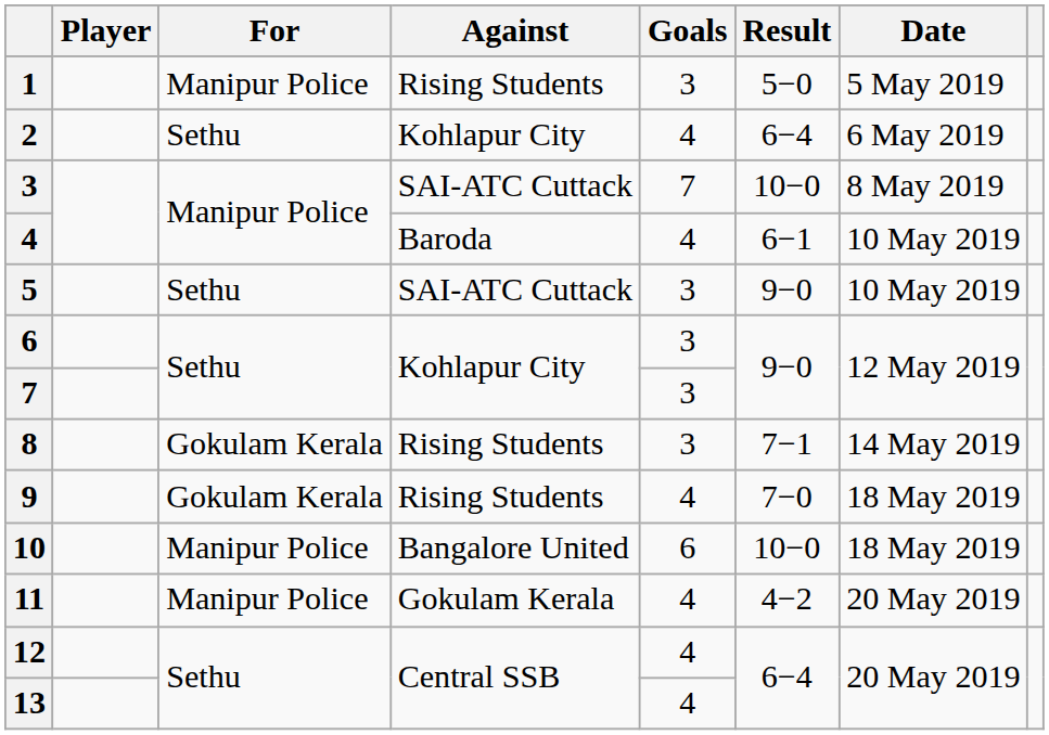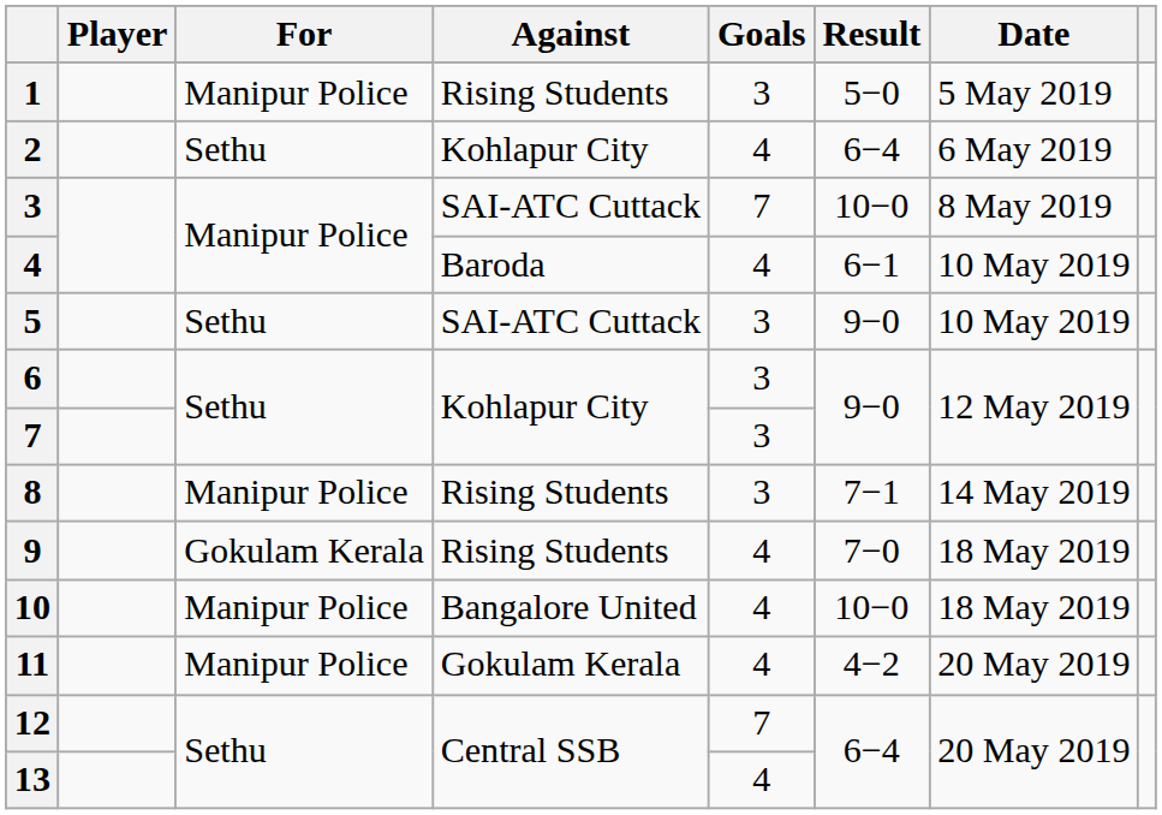8 | For: Gokulam Kerala -> Manipur Police
10 | Goals: 6 -> 4
12 | Goals: 4 -> 7
